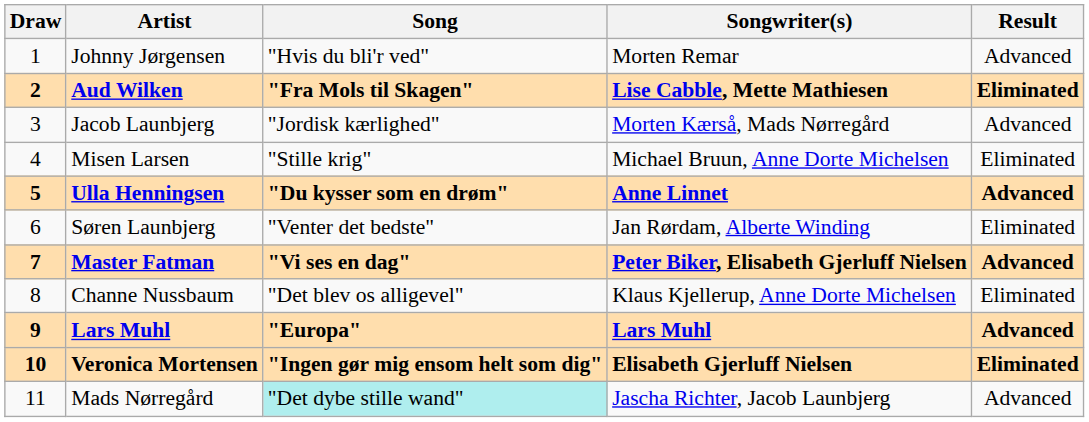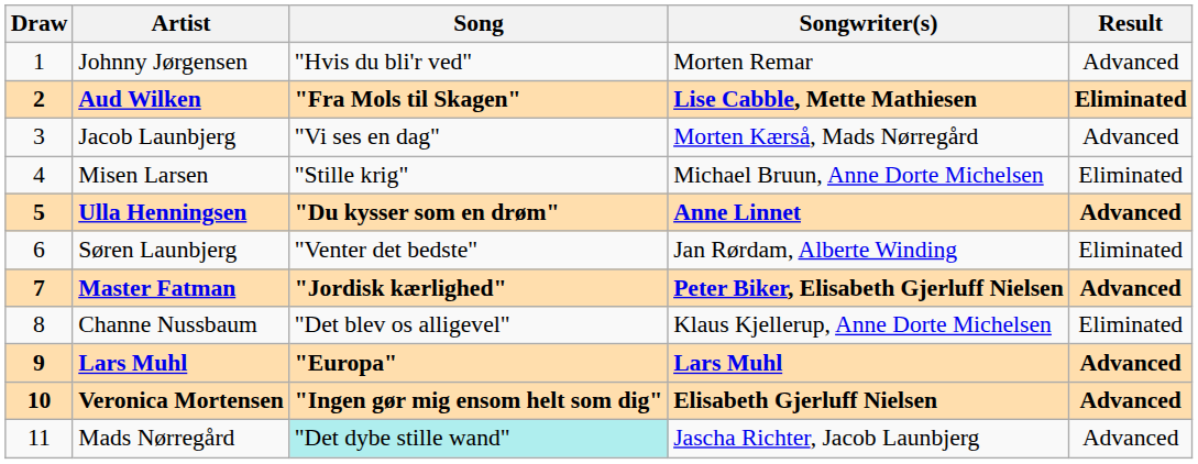Jacob Launbjerg | Song: "Jordisk kærlighed" -> "Vi ses en dag"
Master Fatman | Song: "Vi ses en dag" -> "Jordisk kærlighed"
Veronica Mortensen | Result: Eliminated -> Advanced
